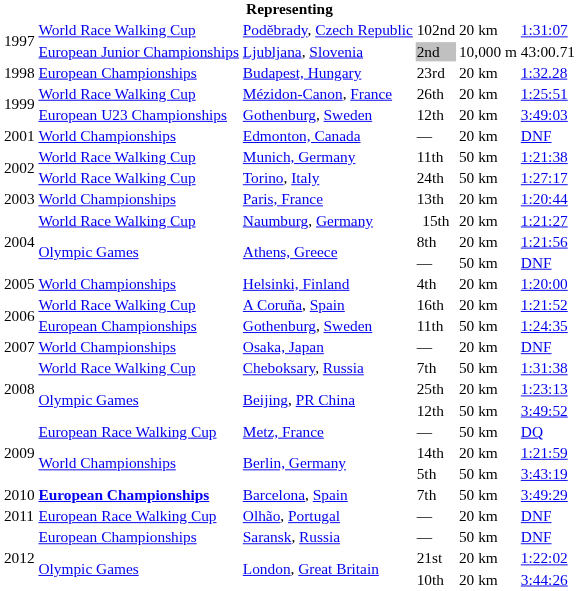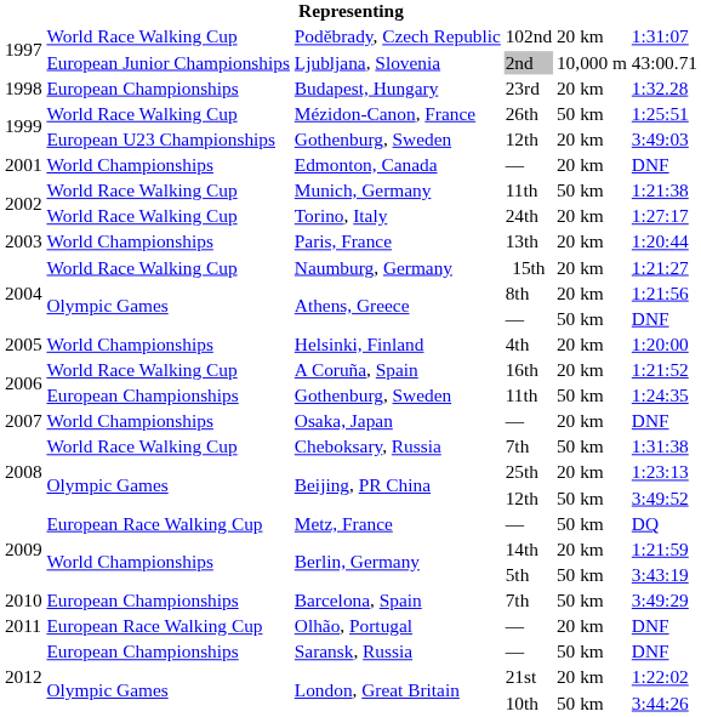Mézidon-Canon, France | column 5: 20 km -> 50 km
Torino, Italy | column 5: 50 km -> 20 km
Barcelona, Spain | column 2: bold -> normal
London, Great Britain / 10th | column 5: 20 km -> 50 km
